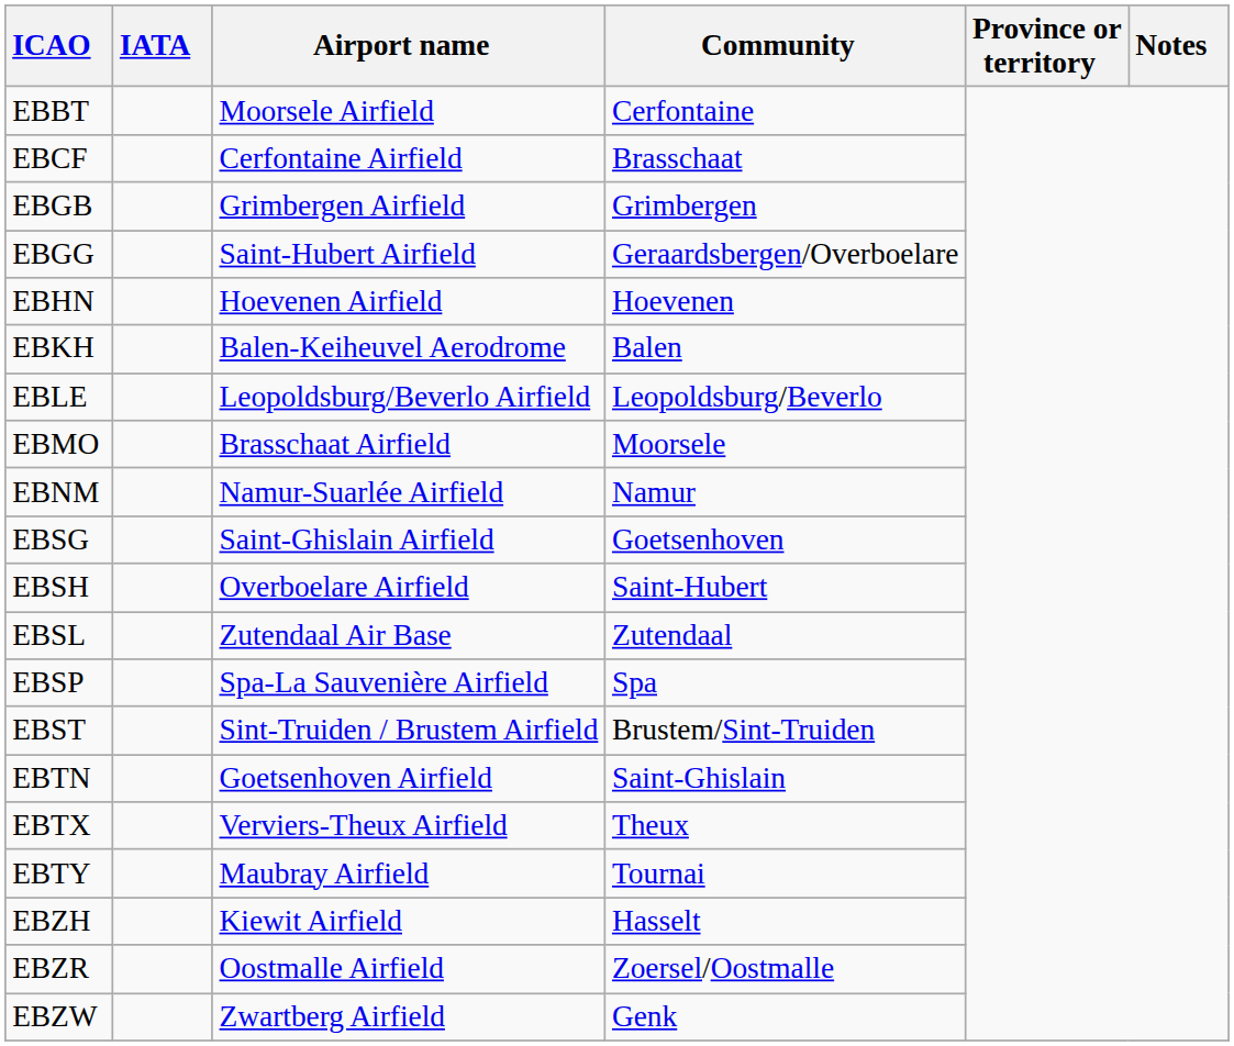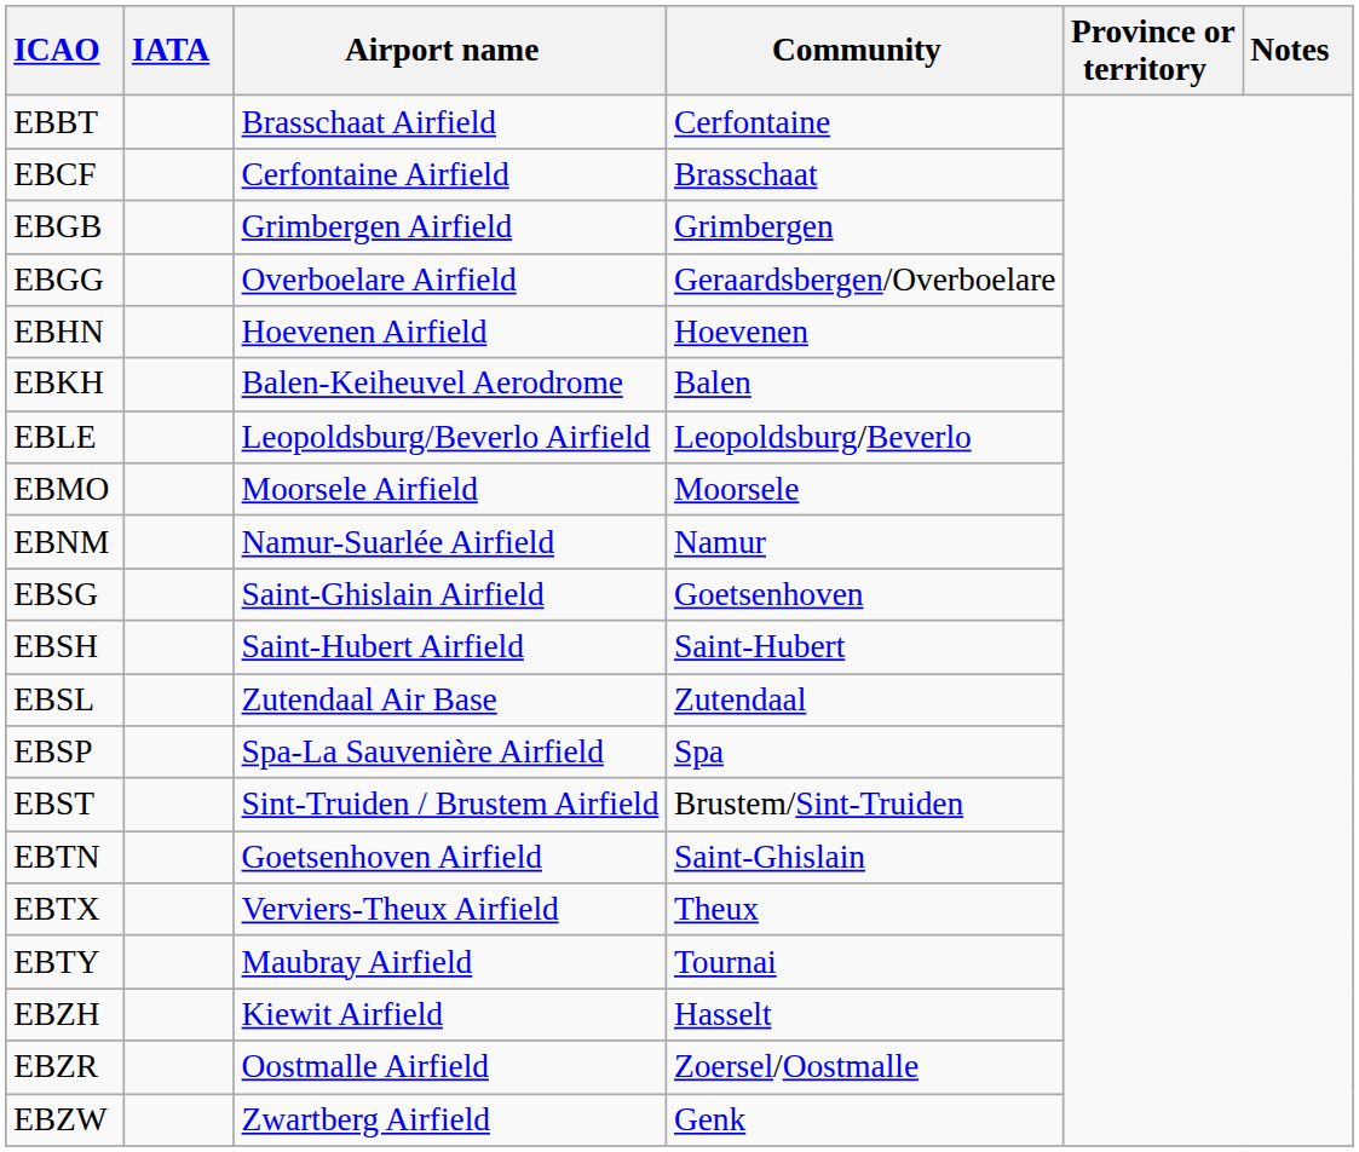EBBT | Airport name: Moorsele Airfield -> Brasschaat Airfield
EBGG | Airport name: Saint-Hubert Airfield -> Overboelare Airfield
EBMO | Airport name: Brasschaat Airfield -> Moorsele Airfield
EBSH | Airport name: Overboelare Airfield -> Saint-Hubert Airfield
